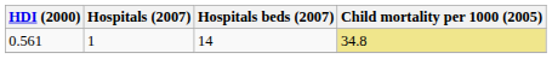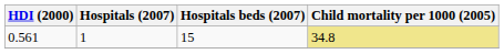0.561 | Hospitals beds (2007): 14 -> 15
